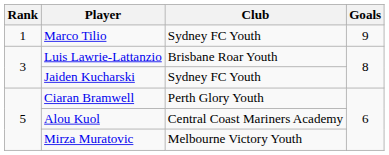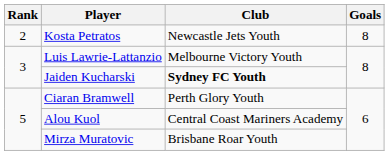- row: 1 | Marco Tilio | Sydney FC Youth | 9
+ row: 2 | Kosta Petratos | Newcastle Jets Youth | 8
Luis Lawrie-Lattanzio | Club: Brisbane Roar Youth -> Melbourne Victory Youth
Jaiden Kucharski | Club: normal -> bold
Mirza Muratovic | Club: Melbourne Victory Youth -> Brisbane Roar Youth
